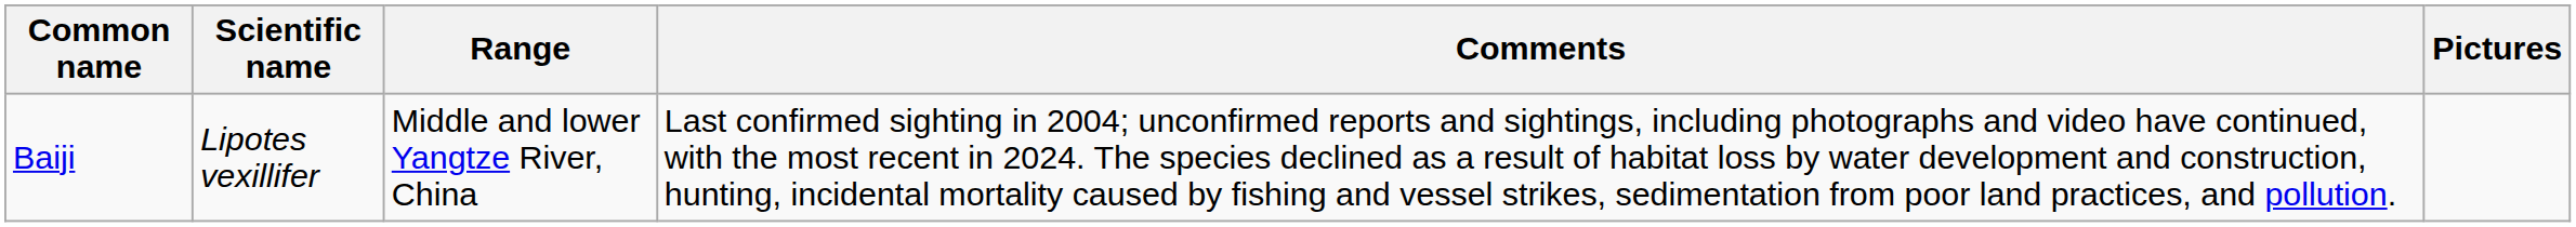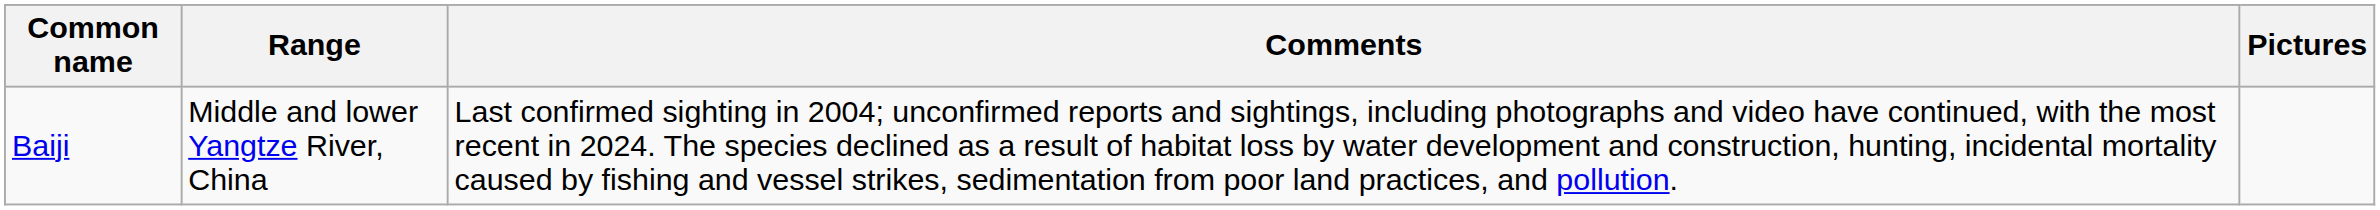- column: Scientific name | Lipotes vexillifer
